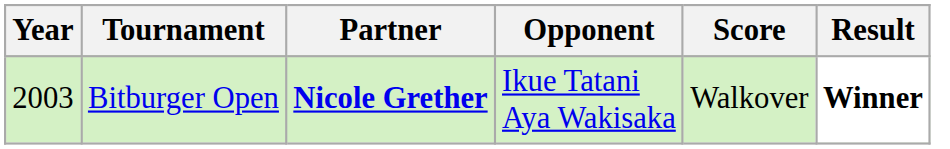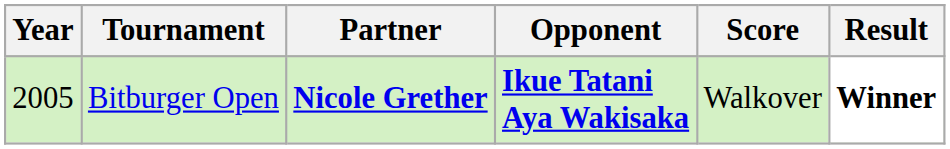Bitburger Open | Year: 2003 -> 2005
Bitburger Open | Opponent: normal -> bold
